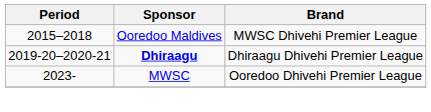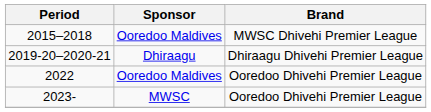2019-20–2020-21 | Sponsor: bold -> normal
+ row: 2022 | Ooredoo Maldives | Ooredoo Dhivehi Premier League
